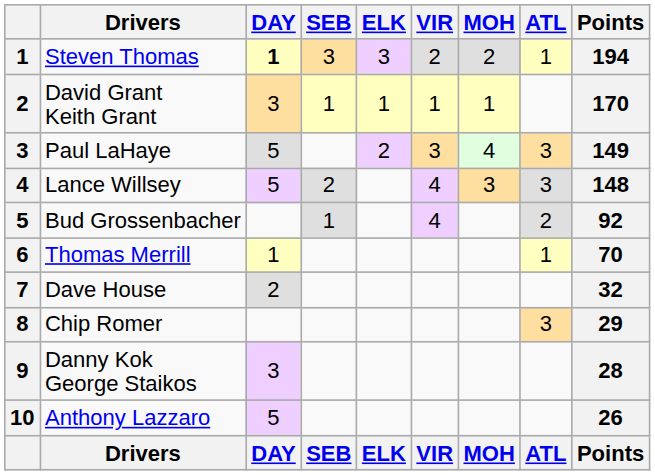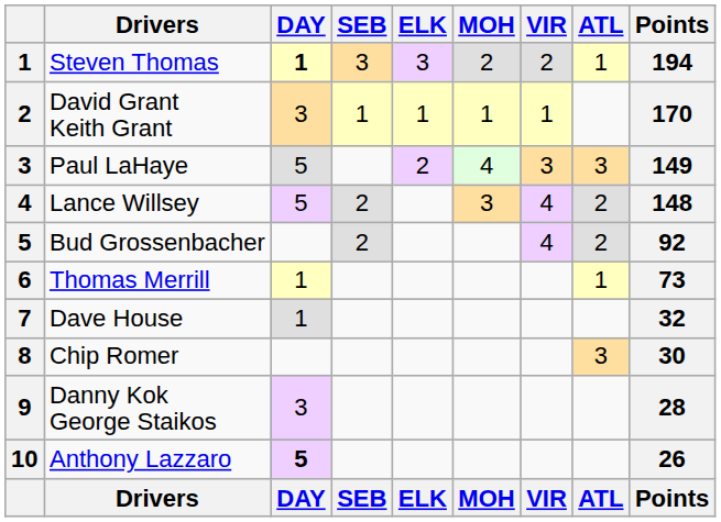columns swapped: VIR <-> MOH
Lance Willsey | ATL: 3 -> 2
Bud Grossenbacher | SEB: 1 -> 2
Thomas Merrill | Points: 70 -> 73
Dave House | DAY: 2 -> 1
Chip Romer | Points: 29 -> 30
Anthony Lazzaro | DAY: normal -> bold
